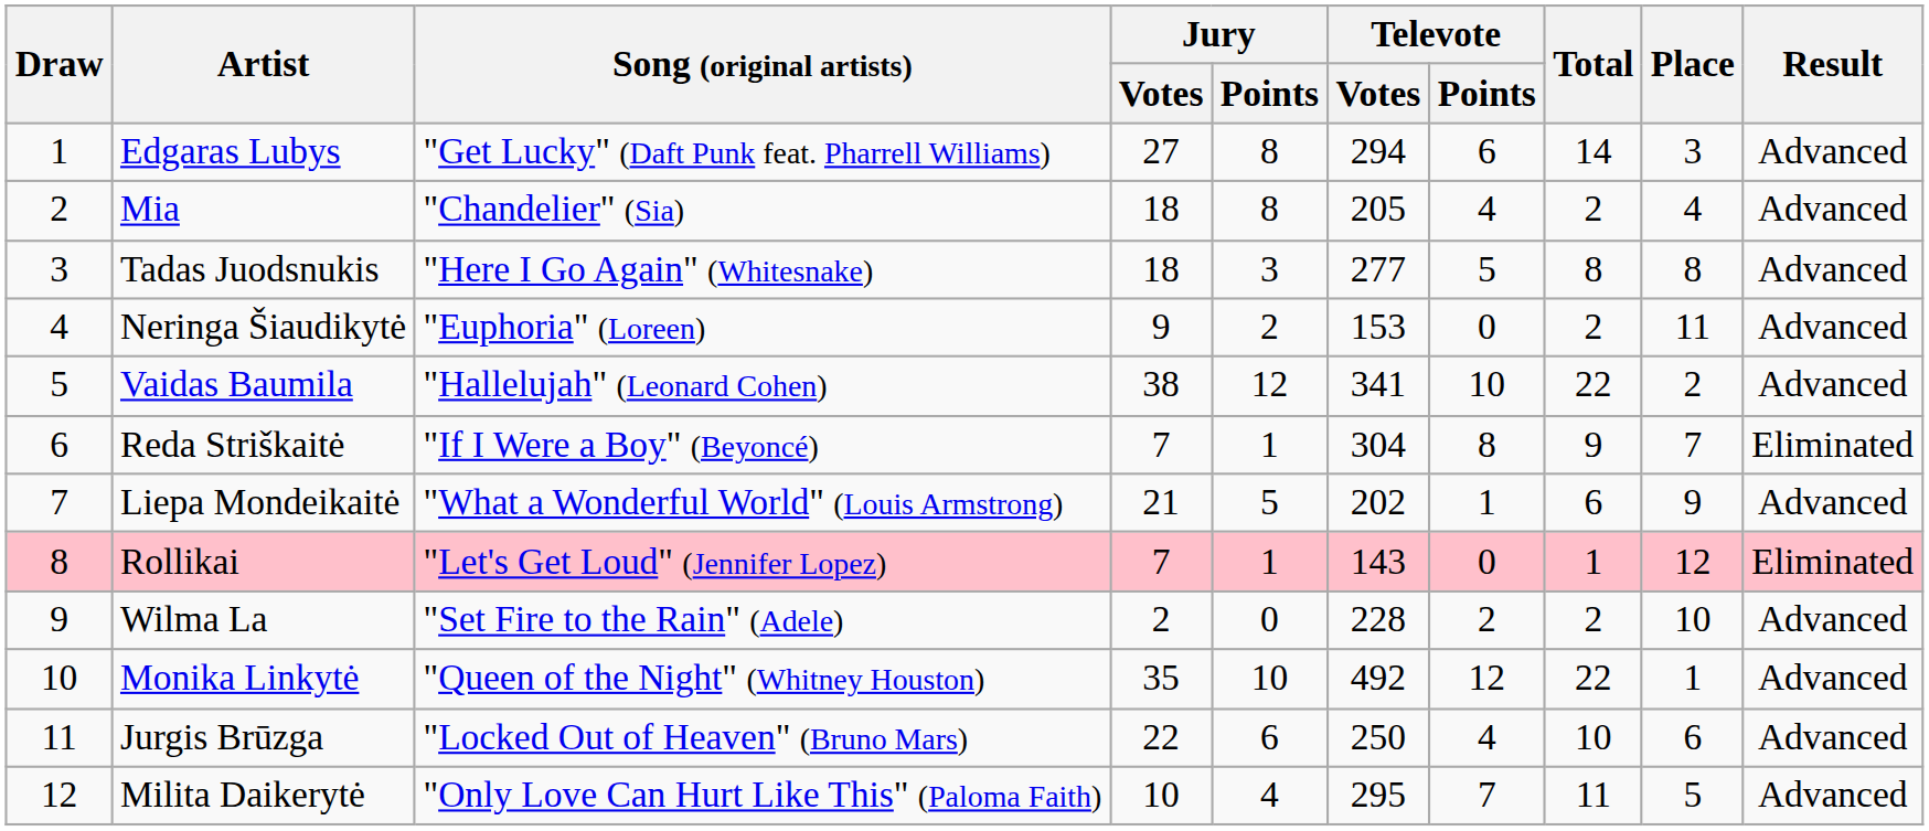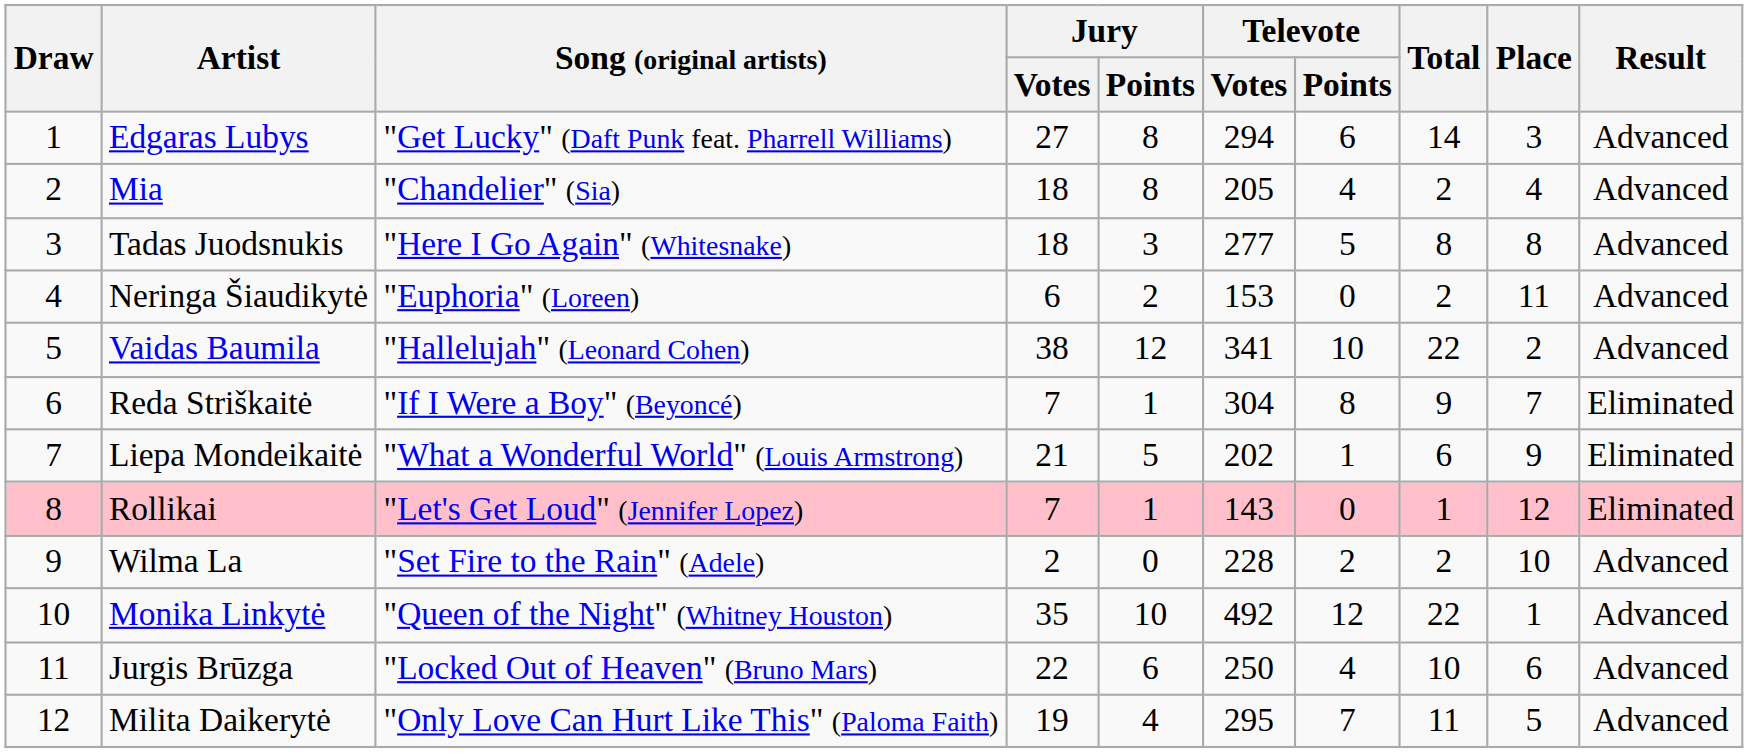Neringa Šiaudikytė | Jury / Votes: 9 -> 6
Liepa Mondeikaitė | Result: Advanced -> Eliminated
Milita Daikerytė | Jury / Votes: 10 -> 19
